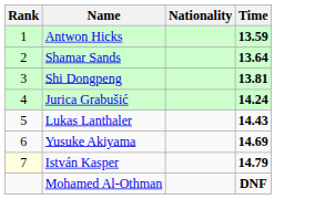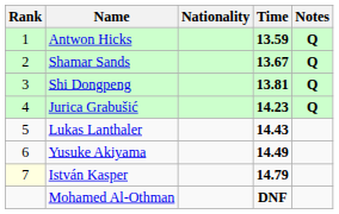+ column: Notes | Q | Q | Q | Q
Shamar Sands | Time: 13.64 -> 13.67
Jurica Grabušić | Time: 14.24 -> 14.23
Yusuke Akiyama | Time: 14.69 -> 14.49
